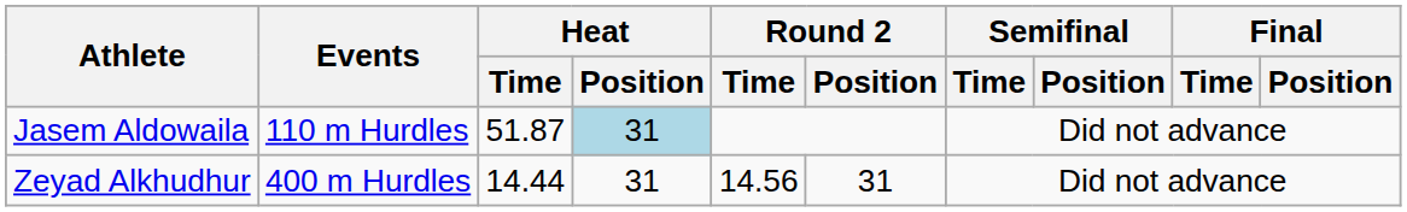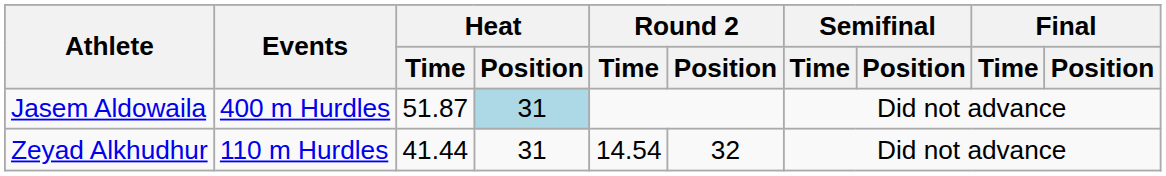Jasem Aldowaila | Events: 110 m Hurdles -> 400 m Hurdles
Zeyad Alkhudhur | Events: 400 m Hurdles -> 110 m Hurdles
Zeyad Alkhudhur | Heat / Time: 14.44 -> 41.44
Zeyad Alkhudhur | Round 2 / Time: 14.56 -> 14.54
Zeyad Alkhudhur | Round 2 / Position: 31 -> 32
